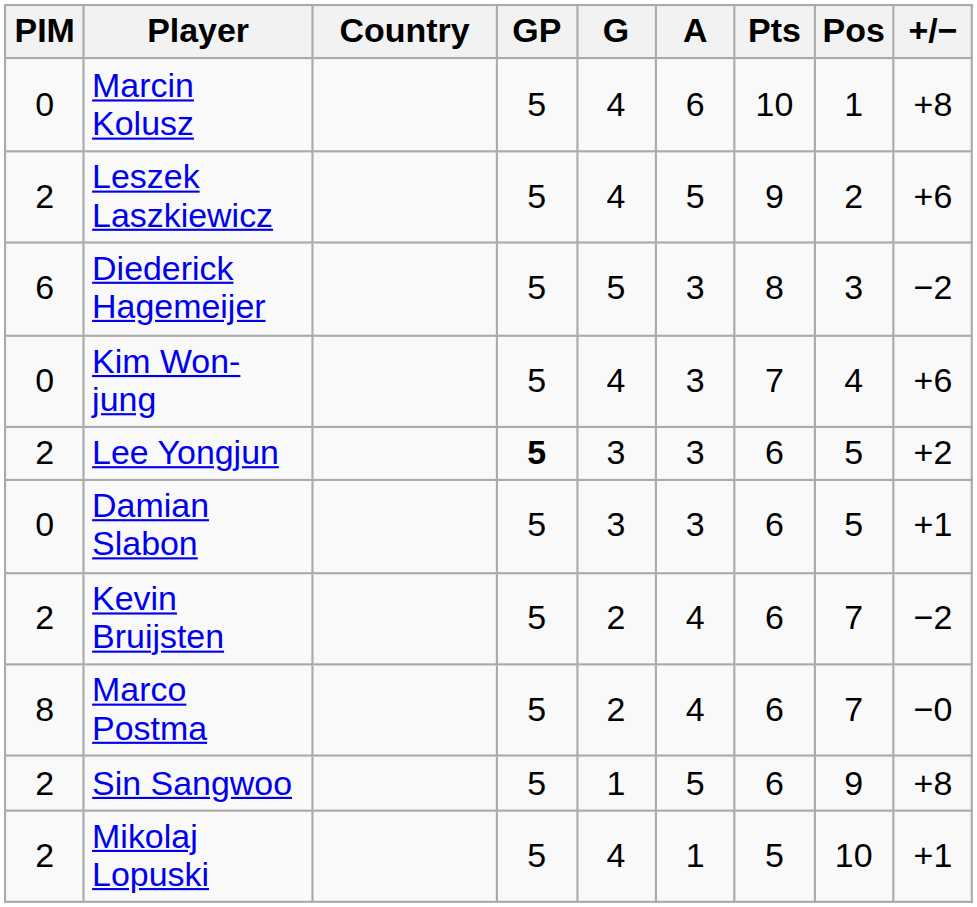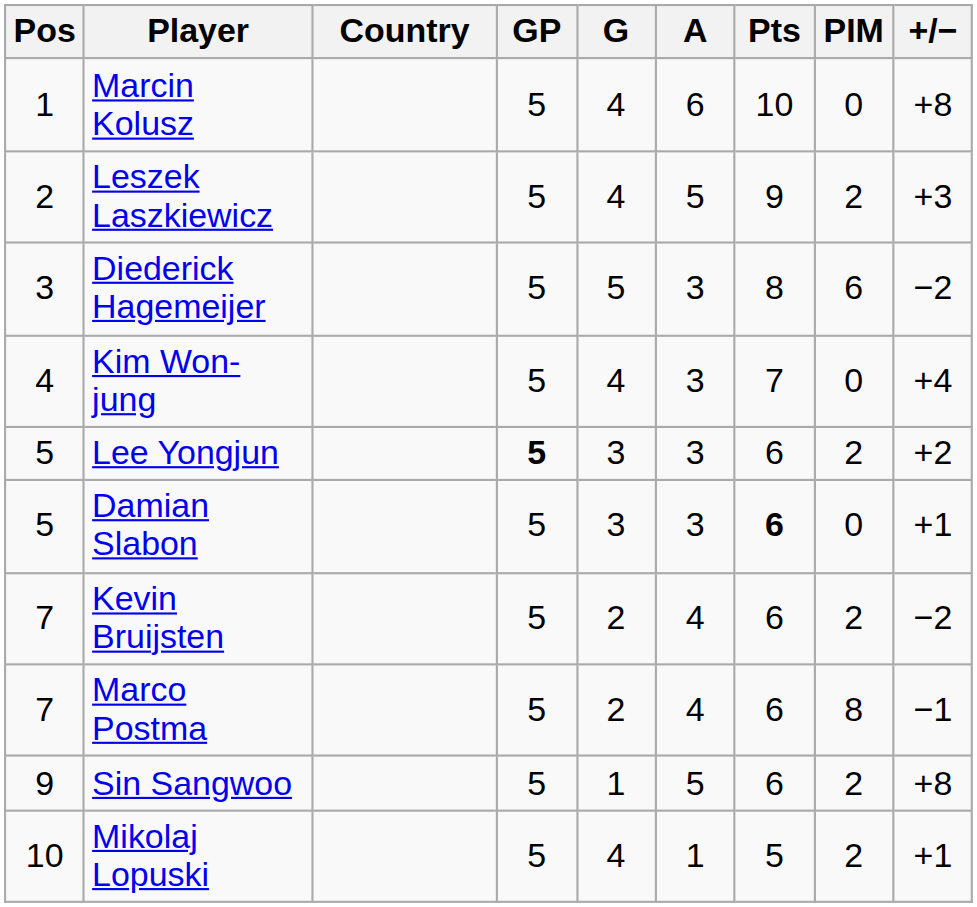columns swapped: Pos <-> PIM
Leszek Laszkiewicz | +/−: +6 -> +3
Kim Won-jung | +/−: +6 -> +4
Damian Slabon | Pts: normal -> bold
Marco Postma | +/−: −0 -> −1
